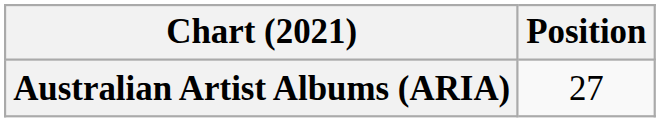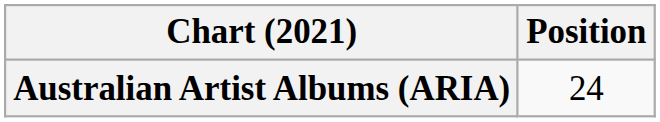Australian Artist Albums (ARIA) | Position: 27 -> 24
